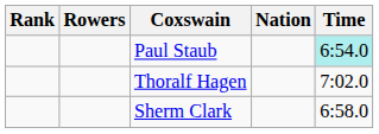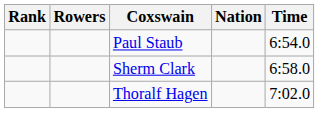Paul Staub | Time: paleturquoise background -> no background
rows swapped: Sherm Clark <-> Thoralf Hagen
